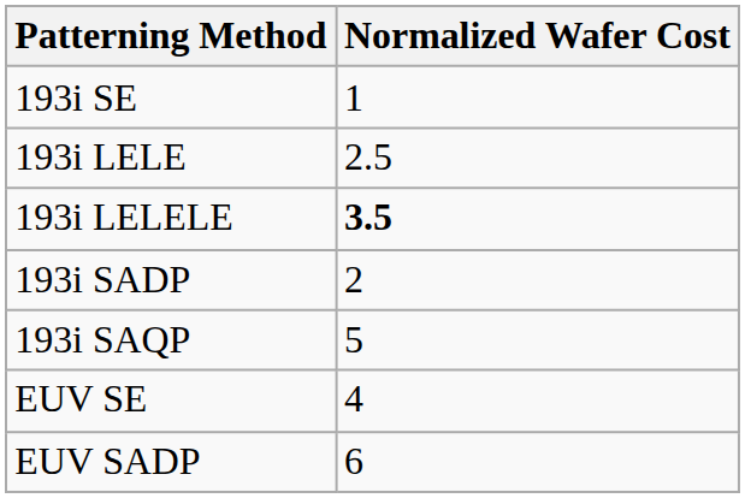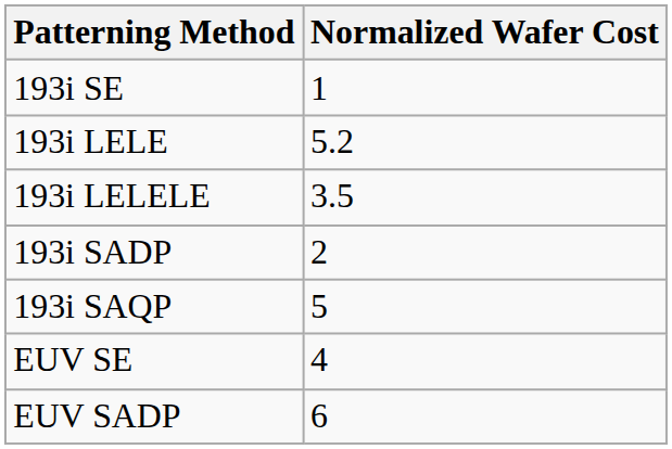193i LELE | Normalized Wafer Cost: 2.5 -> 5.2
193i LELELE | Normalized Wafer Cost: bold -> normal
